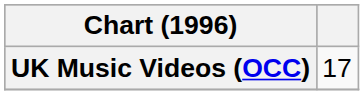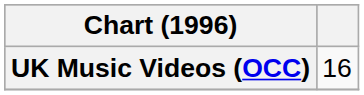UK Music Videos (OCC) | column 2: 17 -> 16
